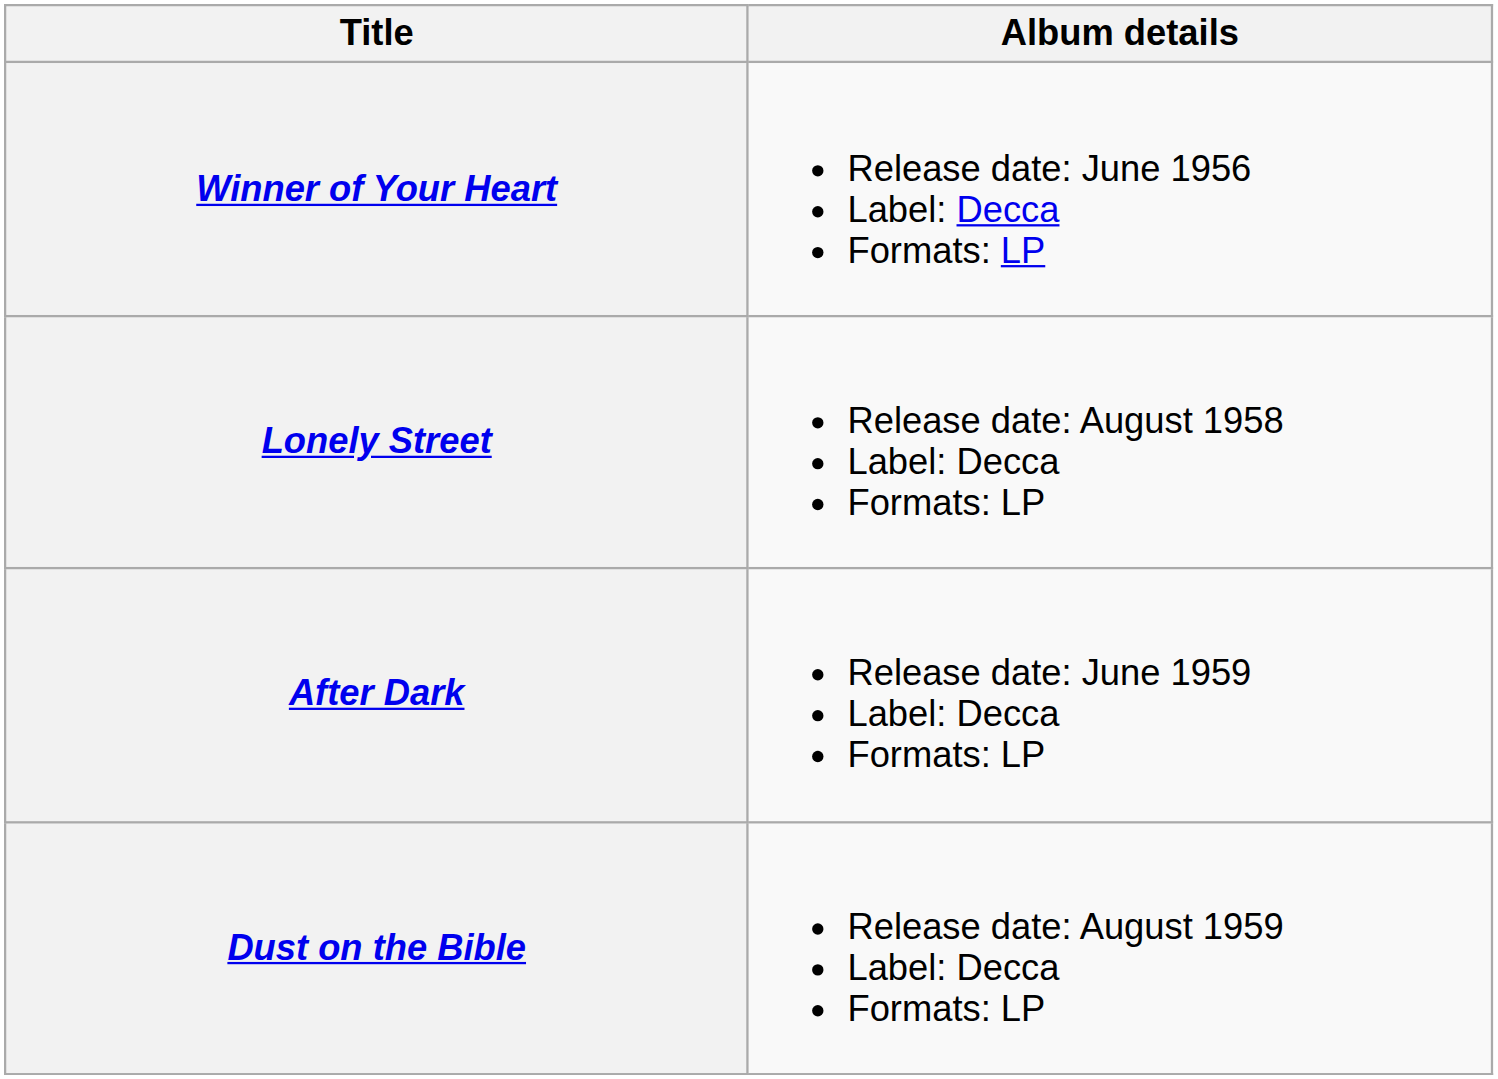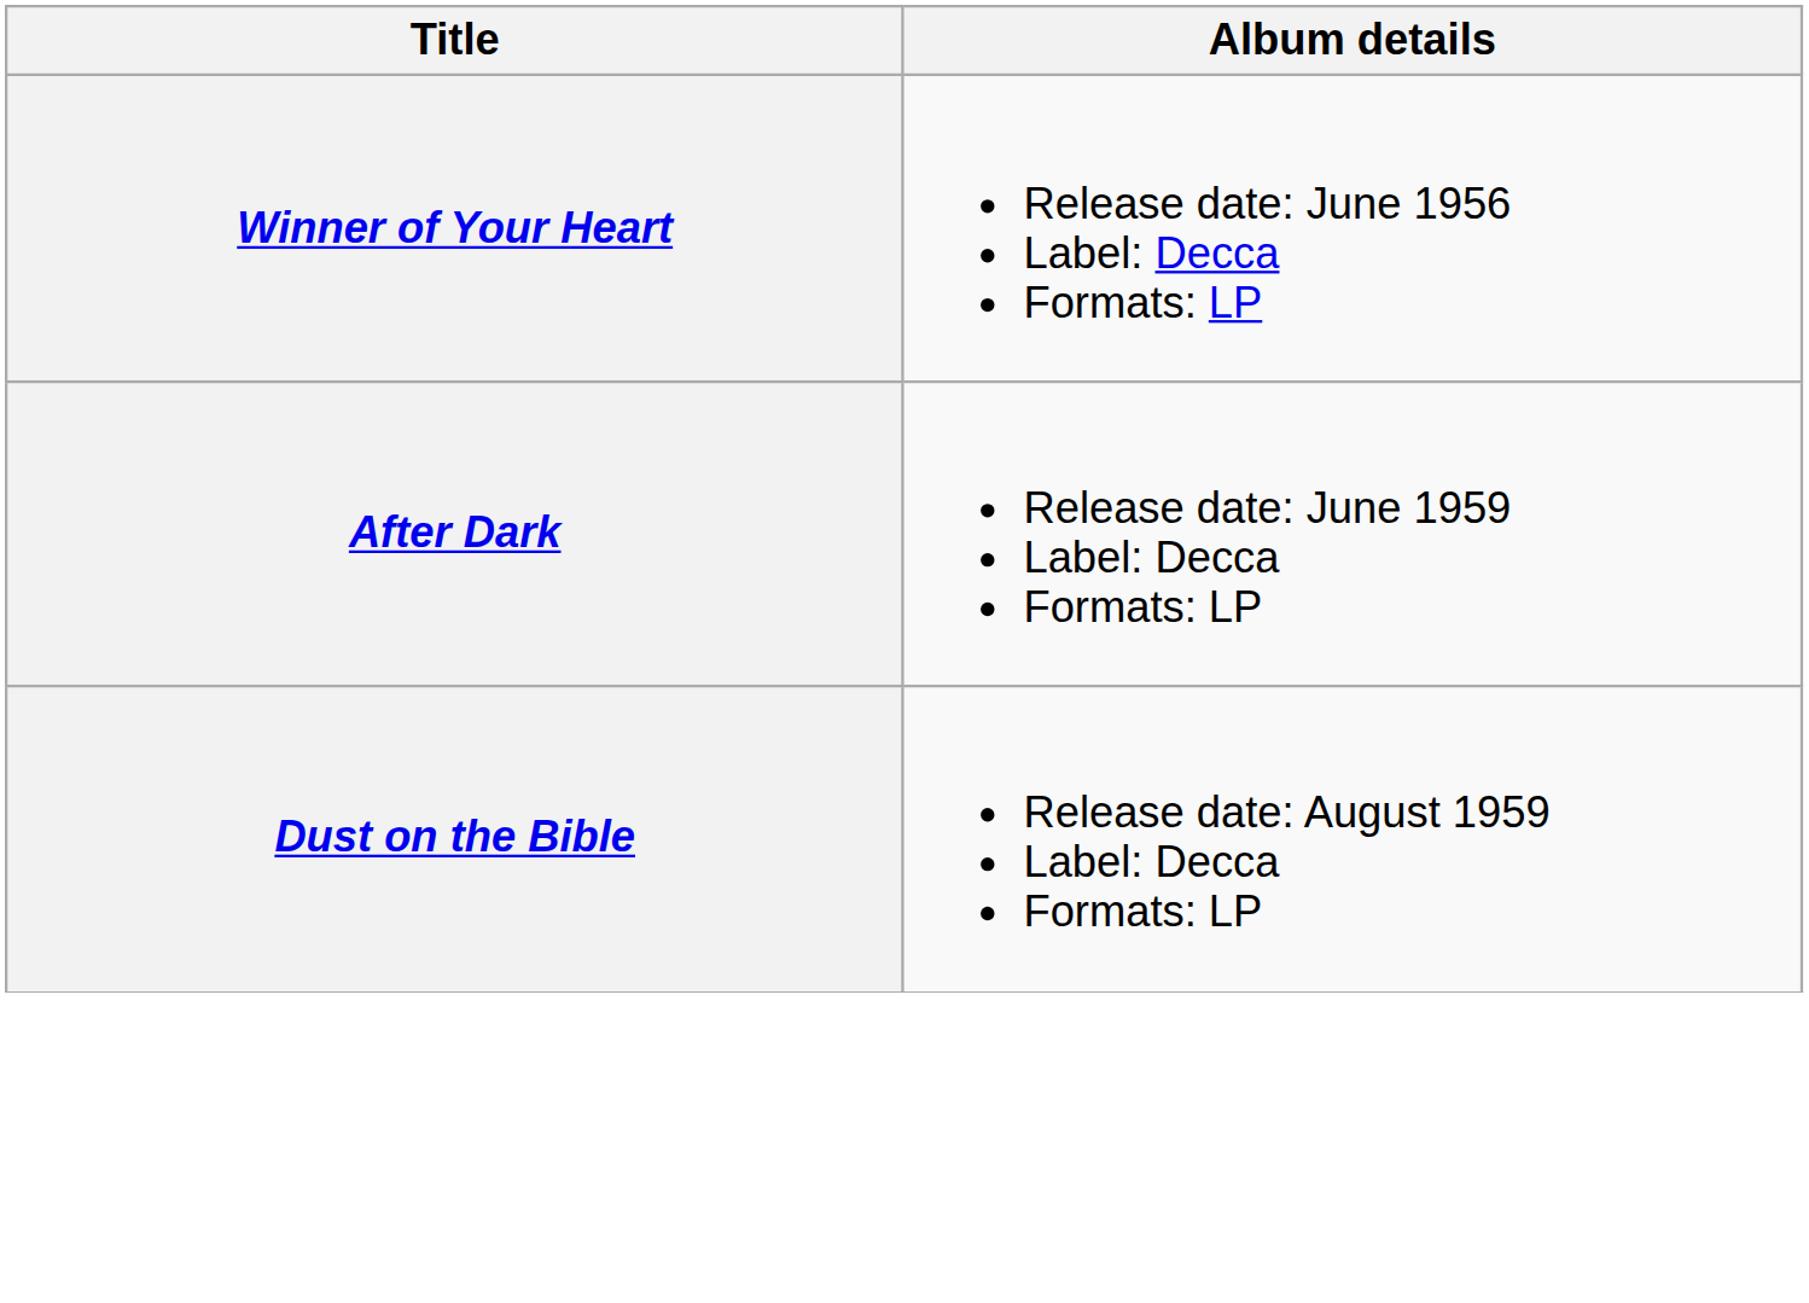- row: Lonely Street | Release date: August 1958 Label: Decca Formats: LP
